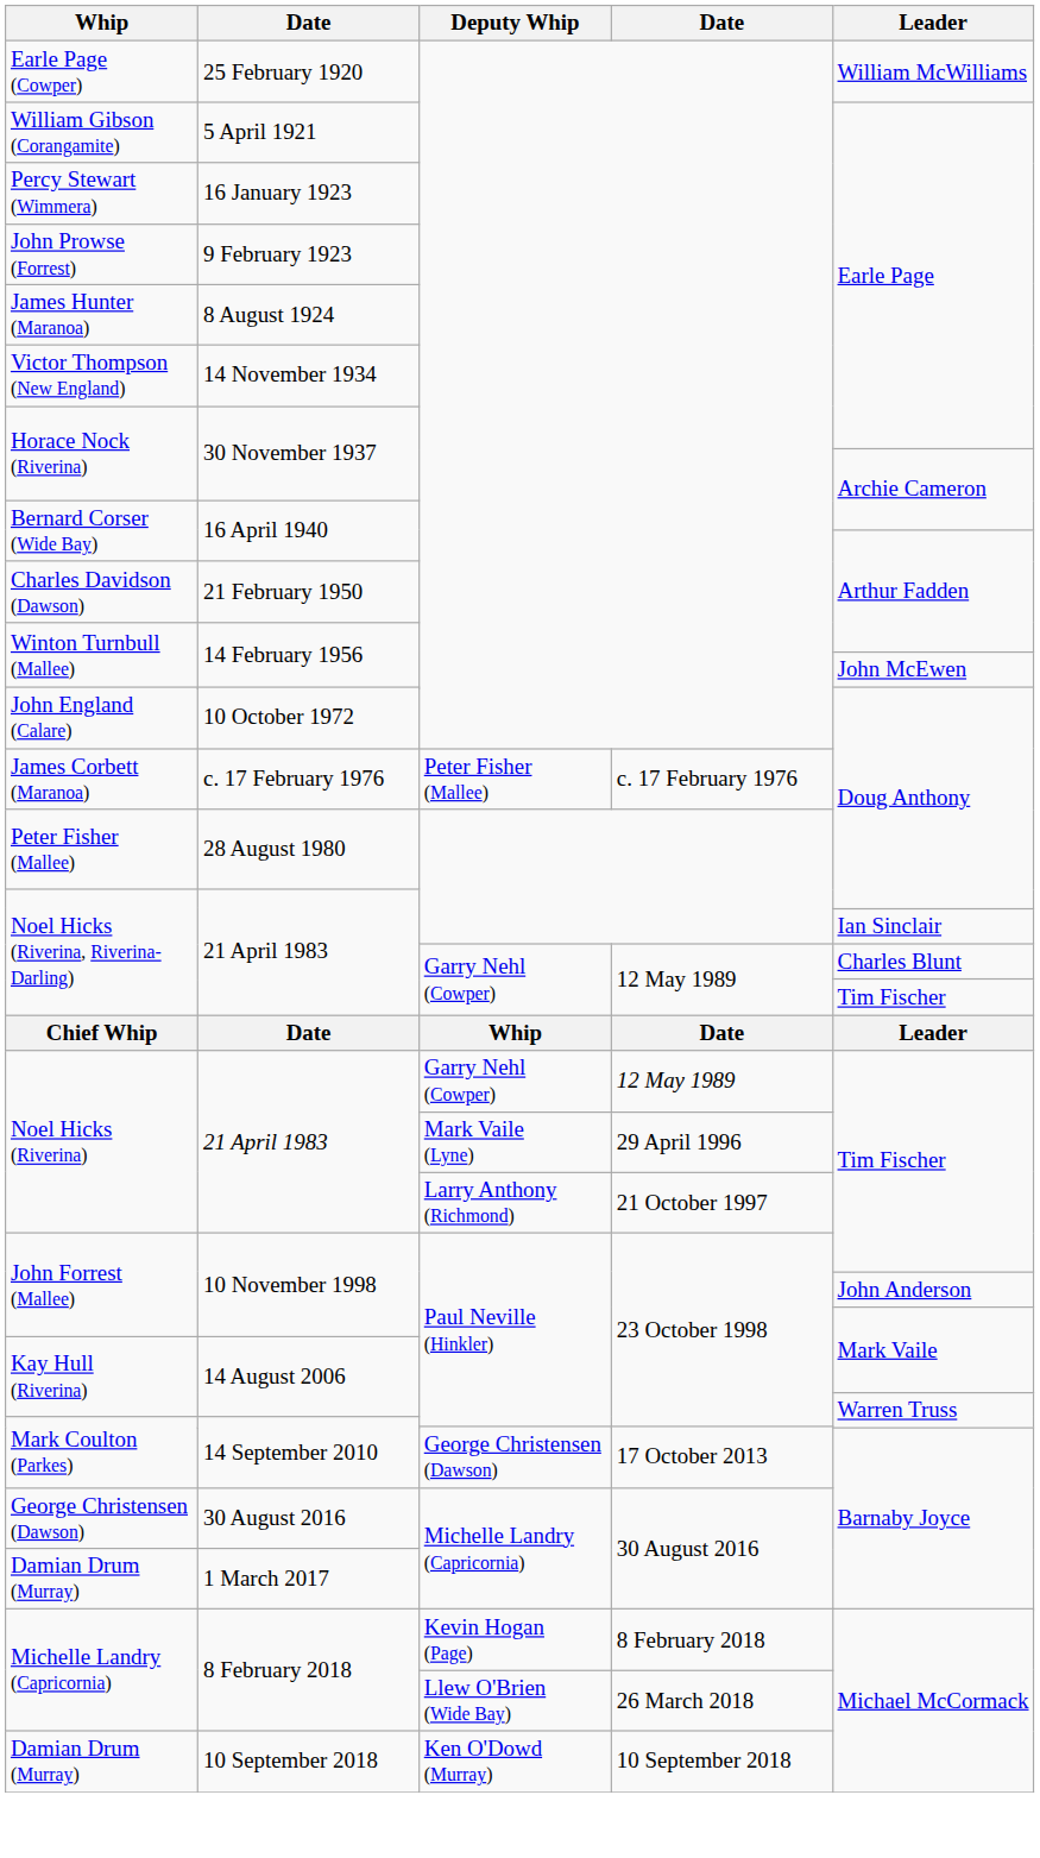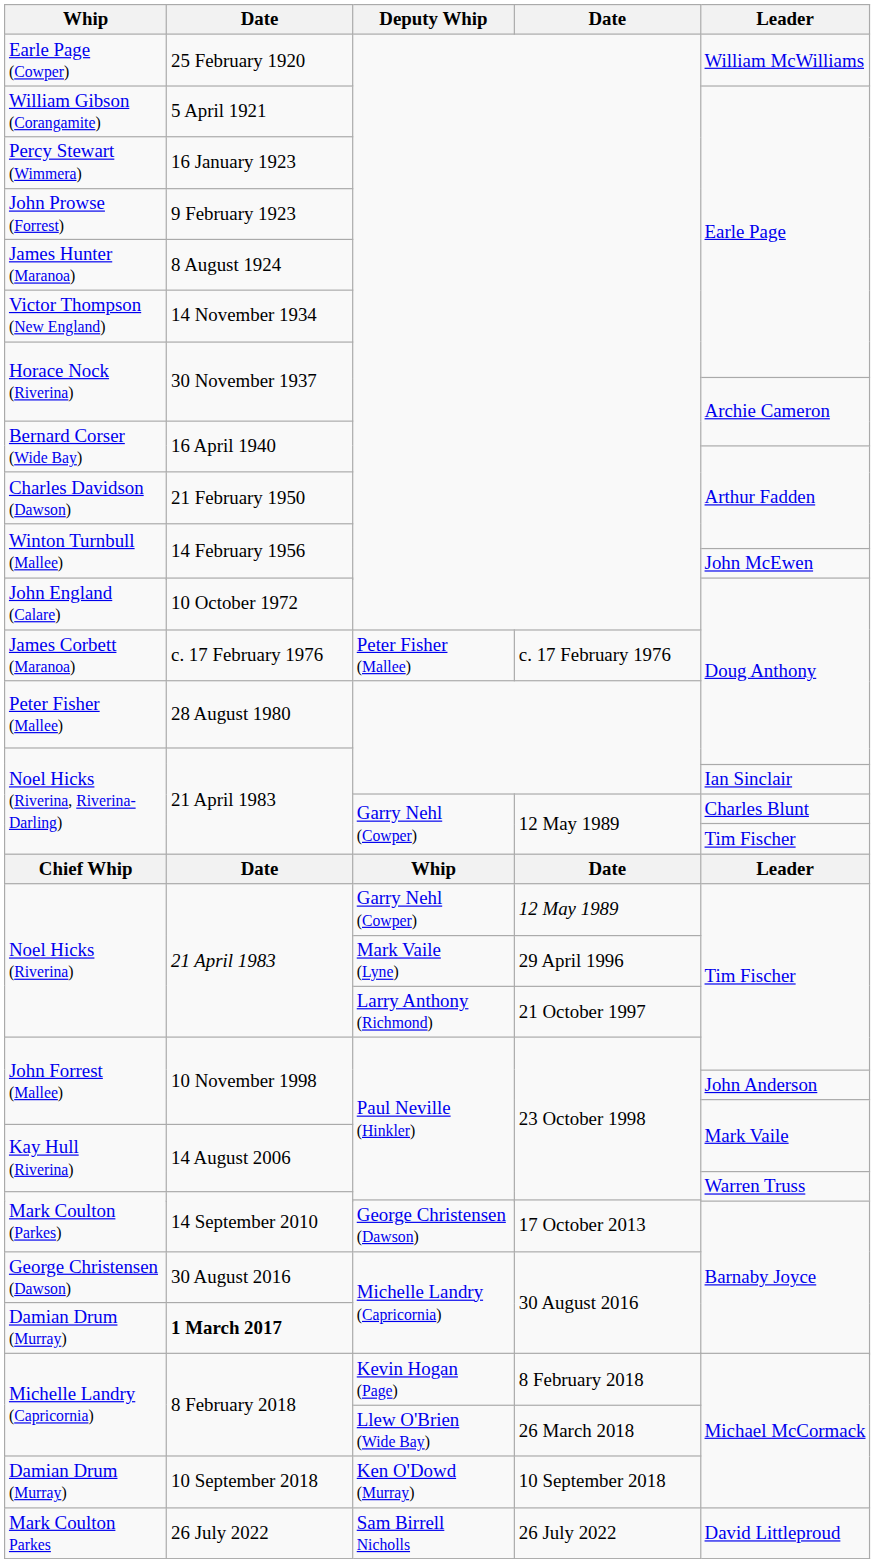Damian Drum (Murray) / Michelle Landry (Capricornia) | column 2: normal -> bold
+ row: Mark Coulton Parkes | 26 July 2022 | Sam Birrell Nicholls | 26 July 2022 | David Littleproud
